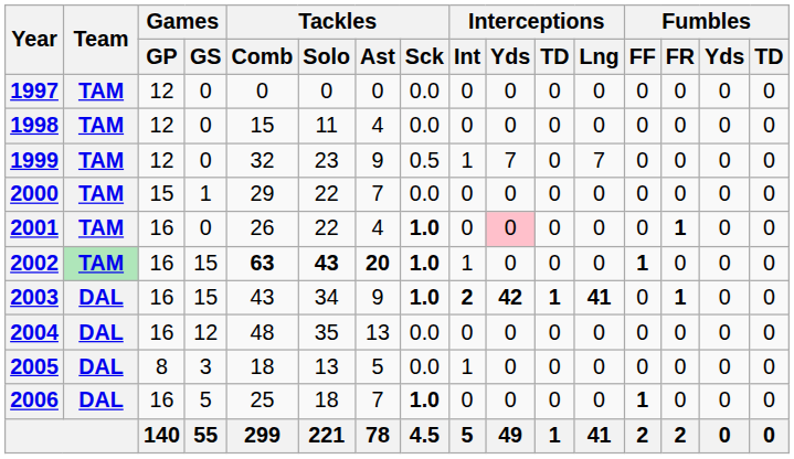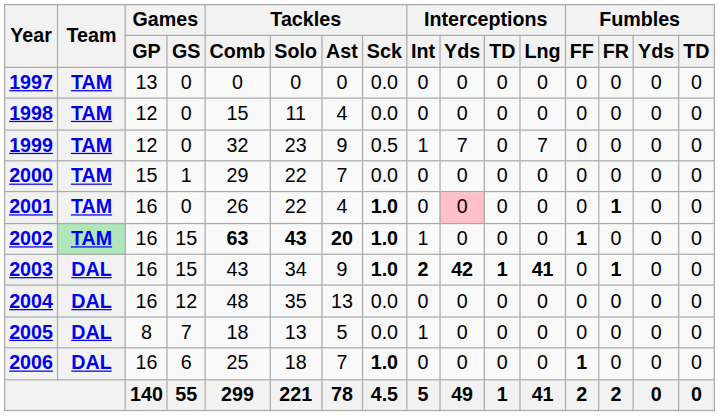1997 | Games / GP: 12 -> 13
2005 | Games / GS: 3 -> 7
2006 | Games / GS: 5 -> 6
